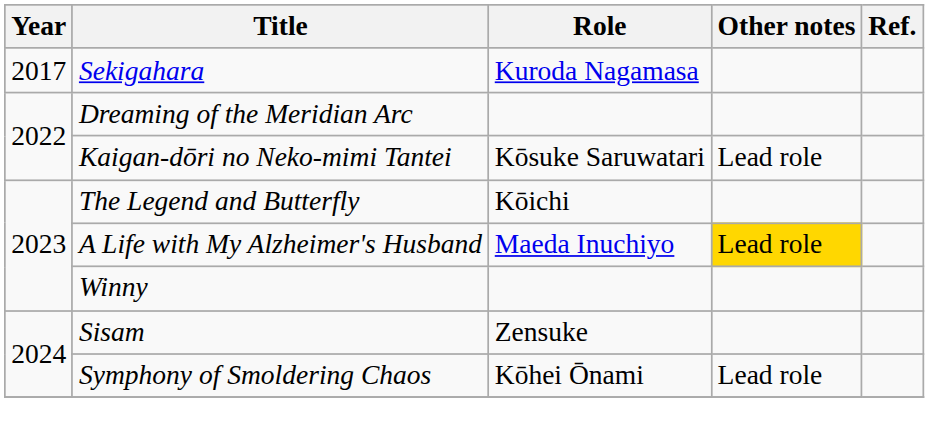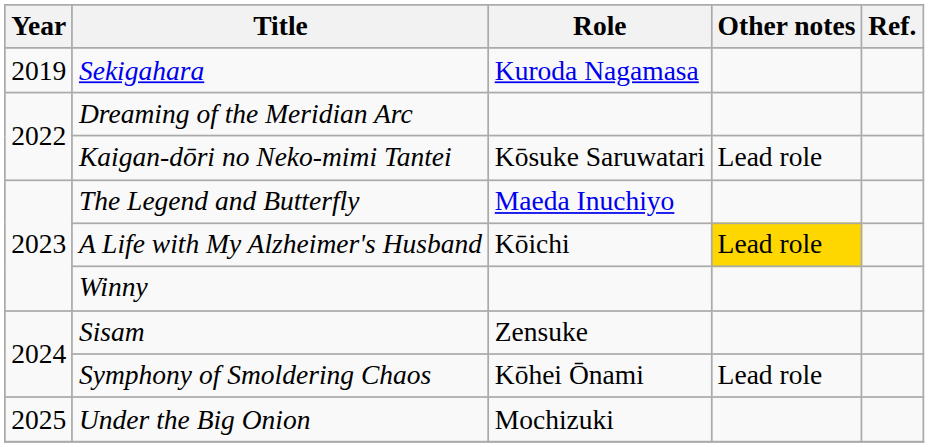Sekigahara | Year: 2017 -> 2019
The Legend and Butterfly | Role: Kōichi -> Maeda Inuchiyo
A Life with My Alzheimer's Husband | Role: Maeda Inuchiyo -> Kōichi
+ row: 2025 | Under the Big Onion | Mochizuki
